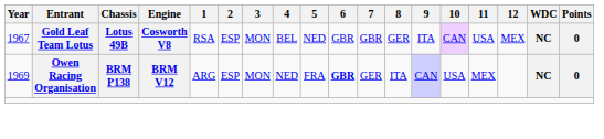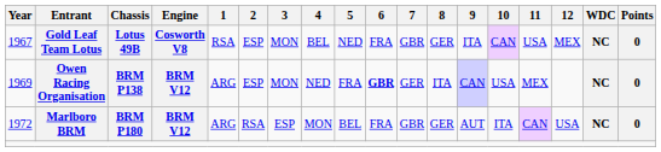Gold Leaf Team Lotus | 6: GBR -> FRA
+ row: 1972 | Marlboro BRM | BRM P180 | BRM V12 | ARG | RSA | ESP | MON | BEL | FRA | GBR | GER | AUT | ITA | CAN | USA | NC | 0
